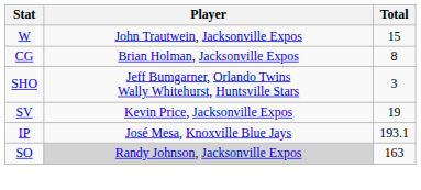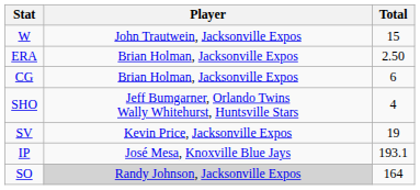+ row: ERA | Brian Holman, Jacksonville Expos | 2.50
CG | Total: 8 -> 6
SHO | Total: 3 -> 4
SO | Total: 163 -> 164
